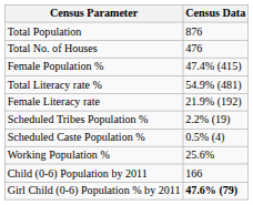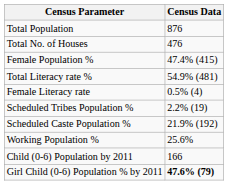Female Literacy rate | Census Data: 21.9% (192) -> 0.5% (4)
Scheduled Caste Population % | Census Data: 0.5% (4) -> 21.9% (192)
